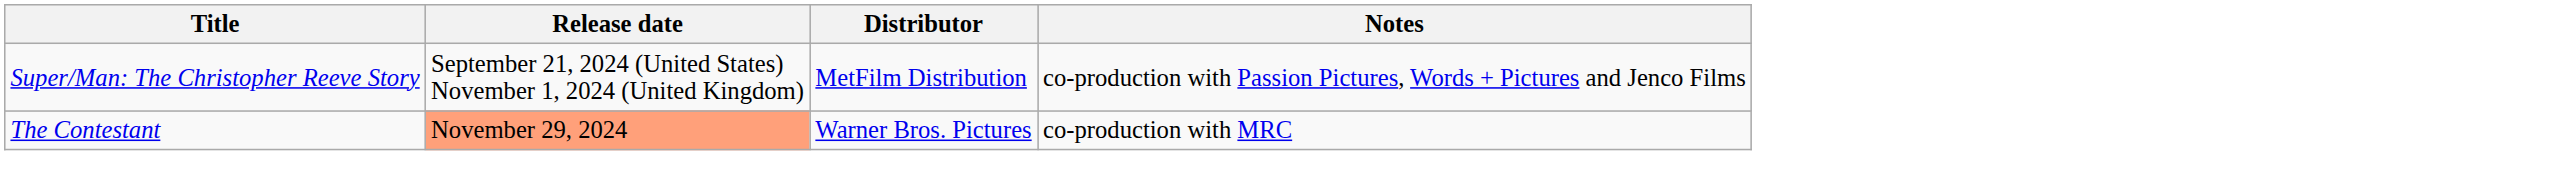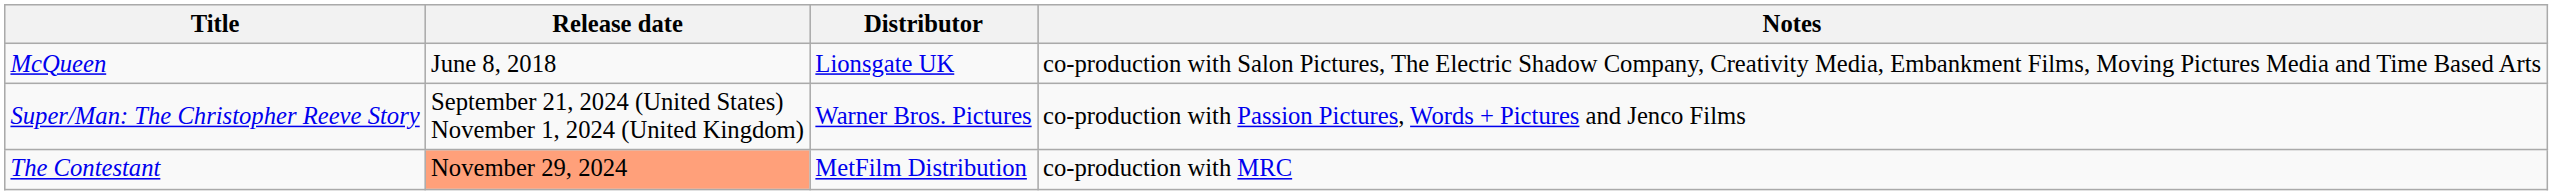+ row: McQueen | June 8, 2018 | Lionsgate UK | co-production with Salon Pictures, The Electric Shadow Company, Creativity Media, Embankment Films, Moving Pictures Media and Time Based Arts
Super/Man: The Christopher Reeve Story | Distributor: MetFilm Distribution -> Warner Bros. Pictures
The Contestant | Distributor: Warner Bros. Pictures -> MetFilm Distribution
